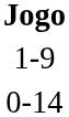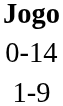rows swapped: 0-14 <-> 1-9
